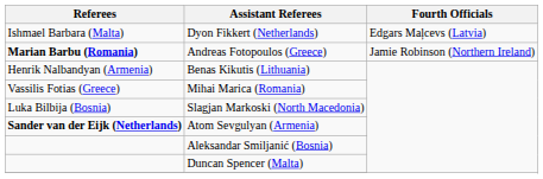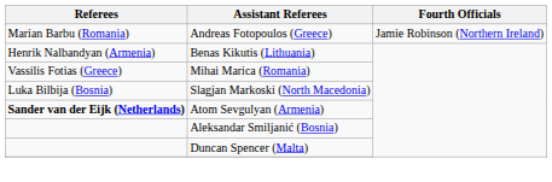- row: Ishmael Barbara (Malta) | Dyon Fikkert (Netherlands) | Edgars Maļcevs (Latvia)
Andreas Fotopoulos (Greece) | Referees: bold -> normal
